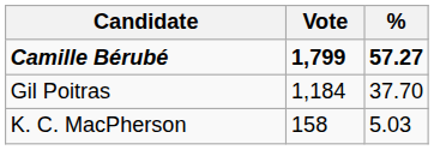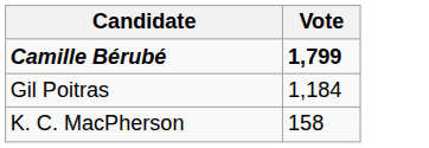- column: % | 57.27 | 37.70 | 5.03
